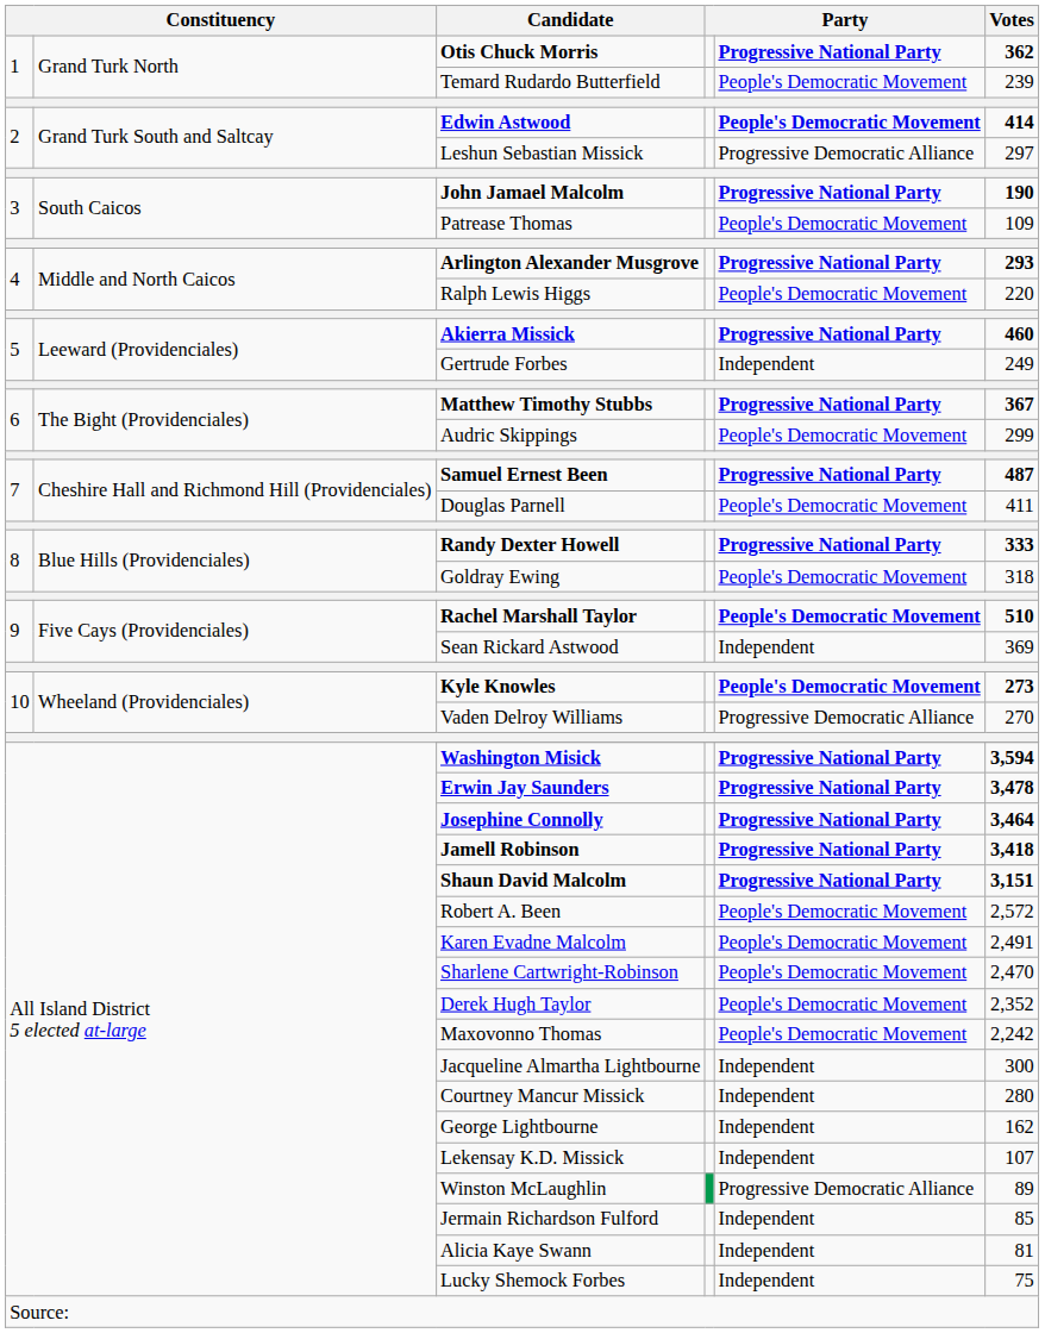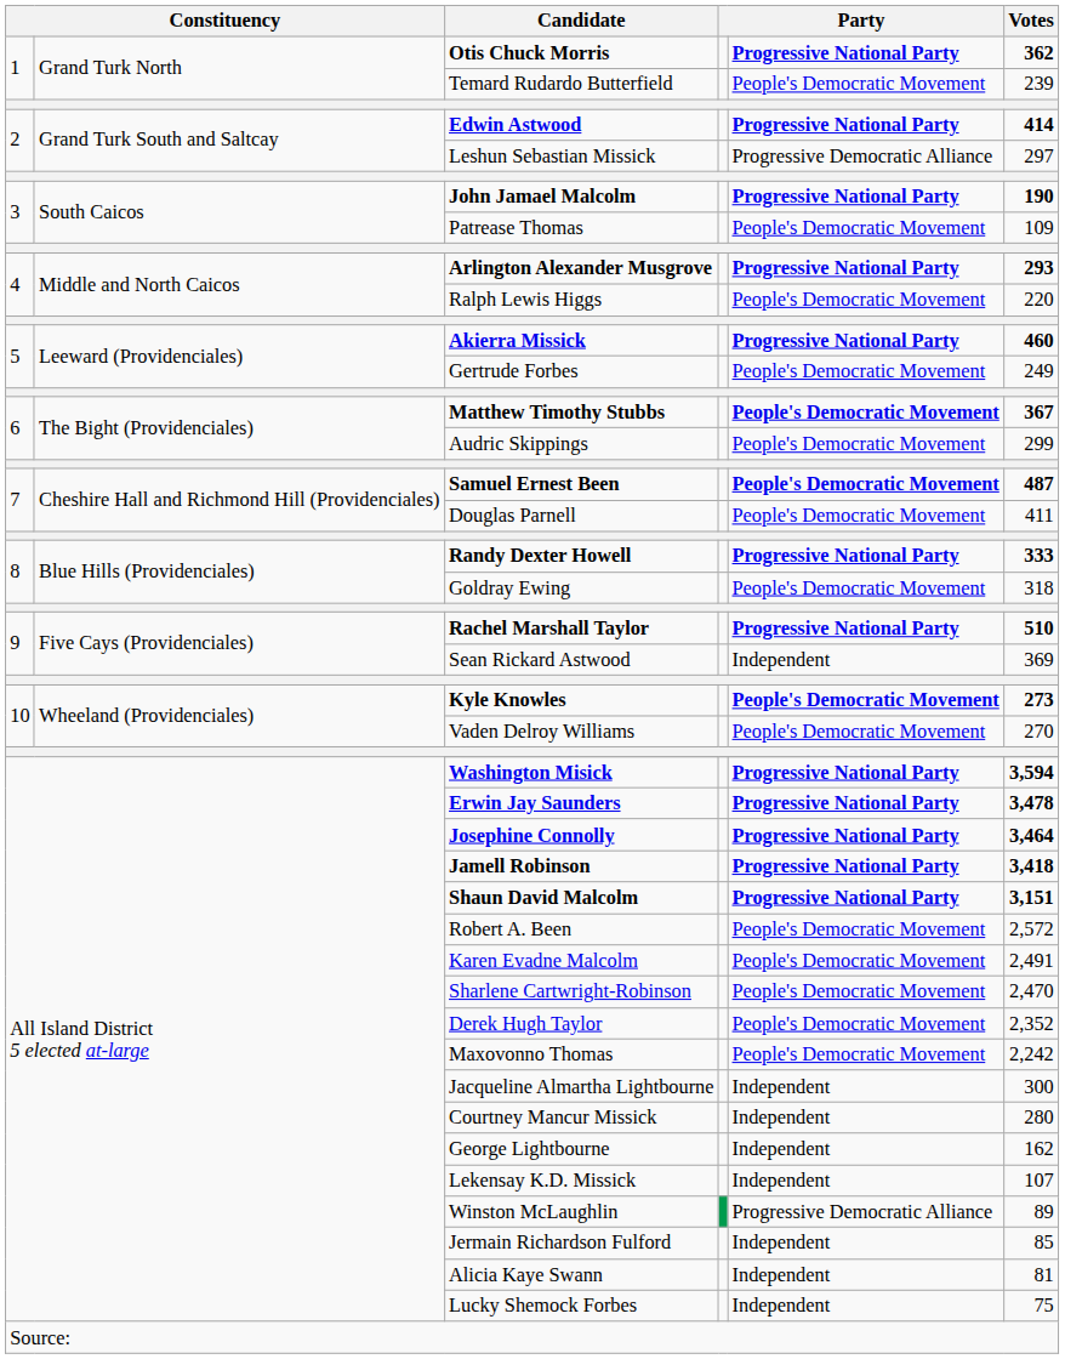Edwin Astwood | column 5: People's Democratic Movement -> Progressive National Party
Gertrude Forbes | column 5: Independent -> People's Democratic Movement
Matthew Timothy Stubbs | column 5: Progressive National Party -> People's Democratic Movement
Samuel Ernest Been | column 5: Progressive National Party -> People's Democratic Movement
Rachel Marshall Taylor | column 5: People's Democratic Movement -> Progressive National Party
Vaden Delroy Williams | column 5: Progressive Democratic Alliance -> People's Democratic Movement
